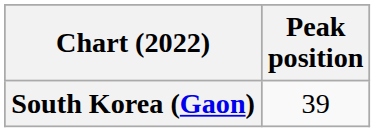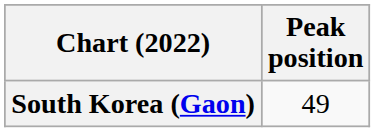South Korea (Gaon) | Peak position: 39 -> 49
